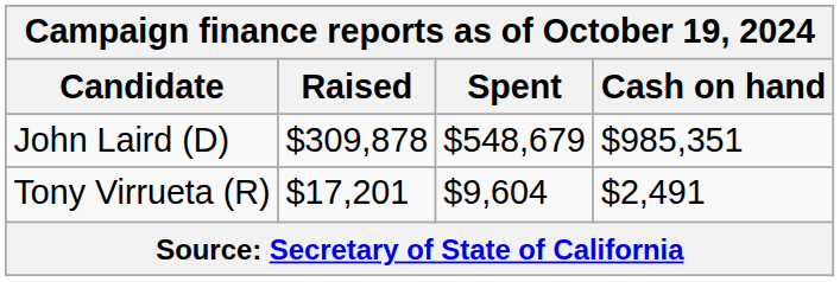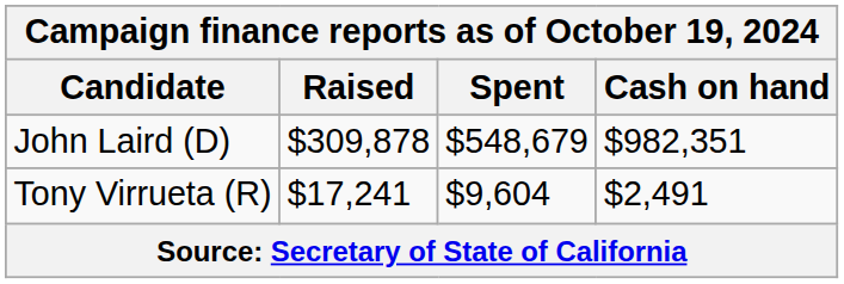John Laird (D) | Cash on hand: $985,351 -> $982,351
Tony Virrueta (R) | Raised: $17,201 -> $17,241
